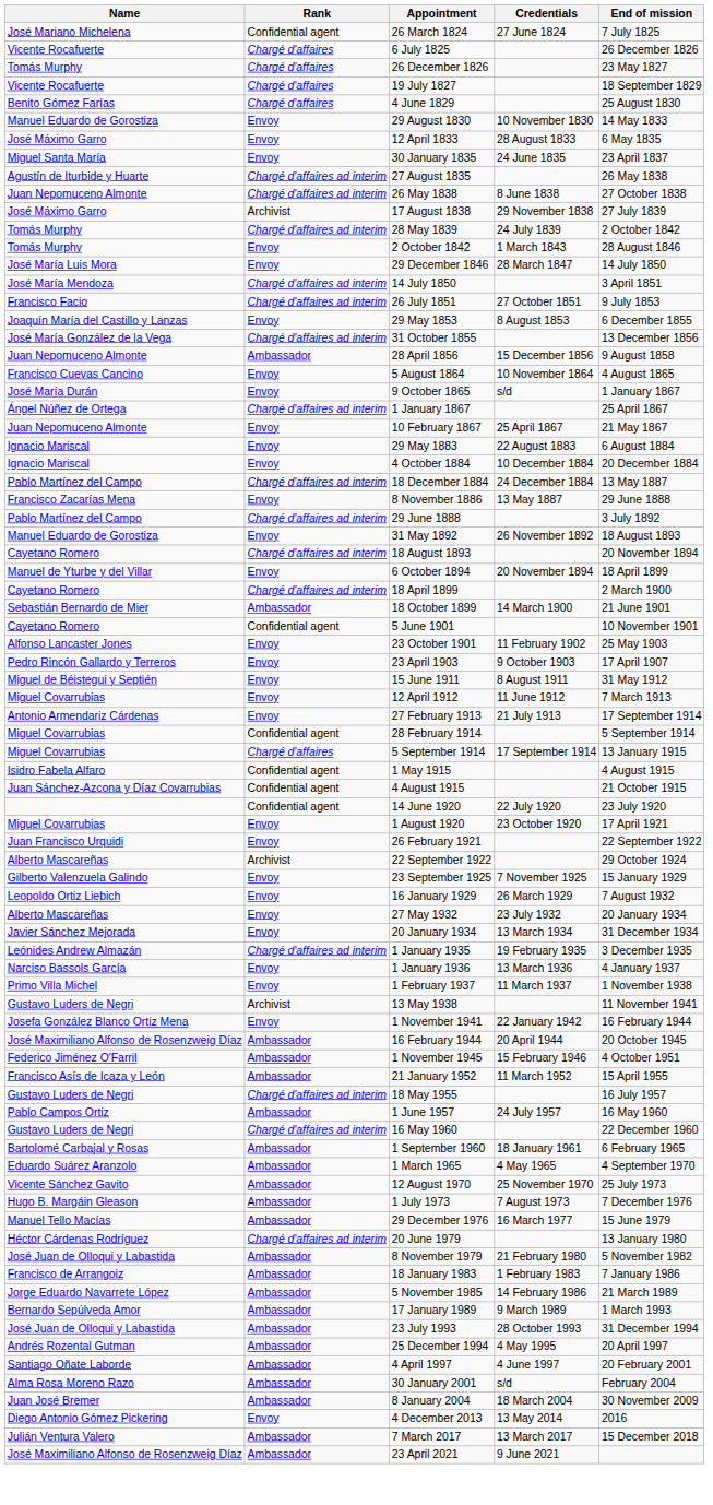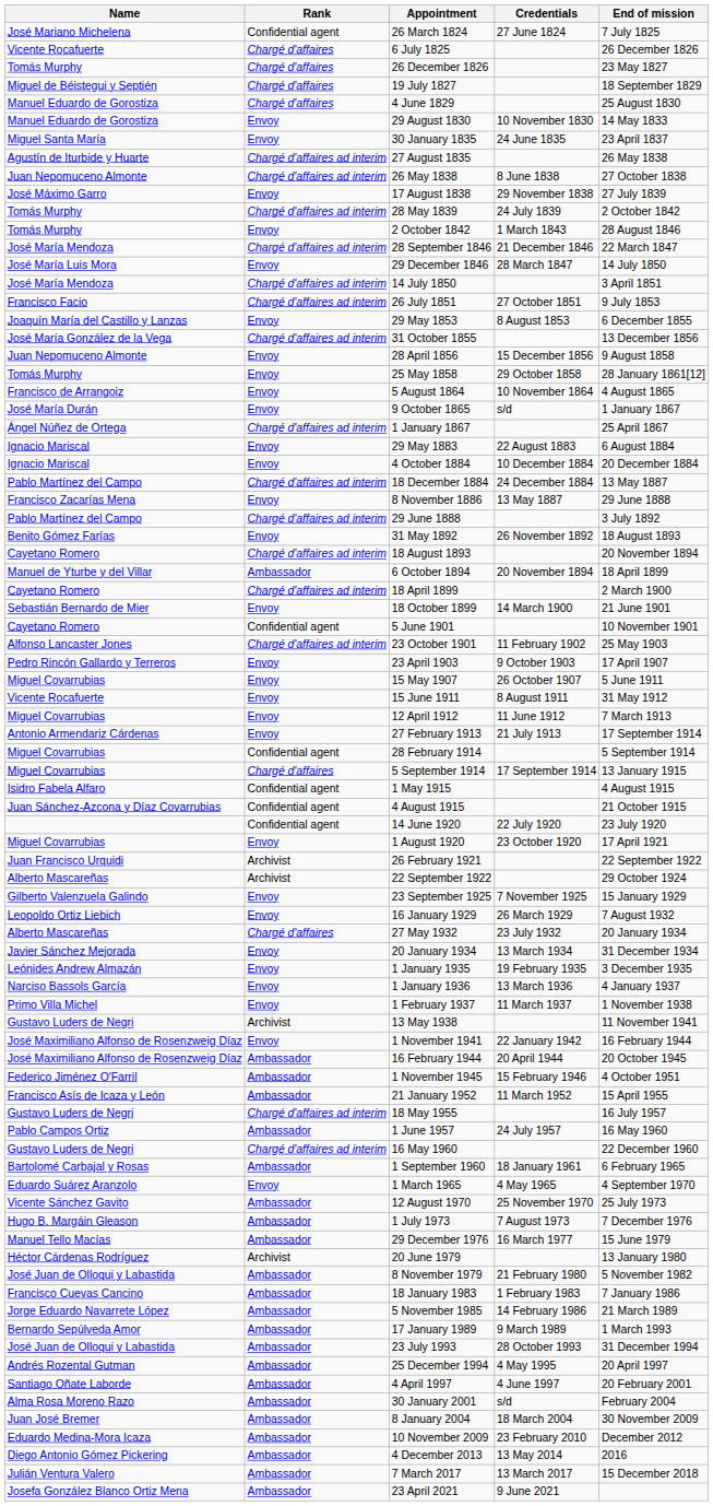19 July 1827 | Name: Vicente Rocafuerte -> Miguel de Béistegui y Septién
4 June 1829 | Name: Benito Gómez Farías -> Manuel Eduardo de Gorostiza
- row: José Máximo Garro | Envoy | 12 April 1833 | 28 August 1833 | 6 May 1835
17 August 1838 | Rank: Archivist -> Envoy
+ row: José María Mendoza | Chargé d'affaires ad interim | 28 September 1846 | 21 December 1846 | 22 March 1847
28 April 1856 | Rank: Ambassador -> Envoy
+ row: Tomás Murphy | Envoy | 25 May 1858 | 29 October 1858 | 28 January 1861[12]
5 August 1864 | Name: Francisco Cuevas Cancino -> Francisco de Arrangoiz
- row: Juan Nepomuceno Almonte | Envoy | 10 February 1867 | 25 April 1867 | 21 May 1867
31 May 1892 | Name: Manuel Eduardo de Gorostiza -> Benito Gómez Farías
6 October 1894 | Rank: Envoy -> Ambassador
18 October 1899 | Rank: Ambassador -> Envoy
23 October 1901 | Rank: Envoy -> Chargé d'affaires ad interim
+ row: Miguel Covarrubias | Envoy | 15 May 1907 | 26 October 1907 | 5 June 1911
15 June 1911 | Name: Miguel de Béistegui y Septién -> Vicente Rocafuerte
26 February 1921 | Rank: Envoy -> Archivist
27 May 1932 | Rank: Envoy -> Chargé d'affaires
1 January 1935 | Rank: Chargé d'affaires ad interim -> Envoy
1 November 1941 | Name: Josefa González Blanco Ortiz Mena -> José Maximiliano Alfonso de Rosenzweig Díaz
1 March 1965 | Rank: Ambassador -> Envoy
20 June 1979 | Rank: Chargé d'affaires ad interim -> Archivist
18 January 1983 | Name: Francisco de Arrangoiz -> Francisco Cuevas Cancino
+ row: Eduardo Medina-Mora Icaza | Ambassador | 10 November 2009 | 23 February 2010 | December 2012
4 December 2013 | Rank: Envoy -> Ambassador
23 April 2021 | Name: José Maximiliano Alfonso de Rosenzweig Díaz -> Josefa González Blanco Ortiz Mena
